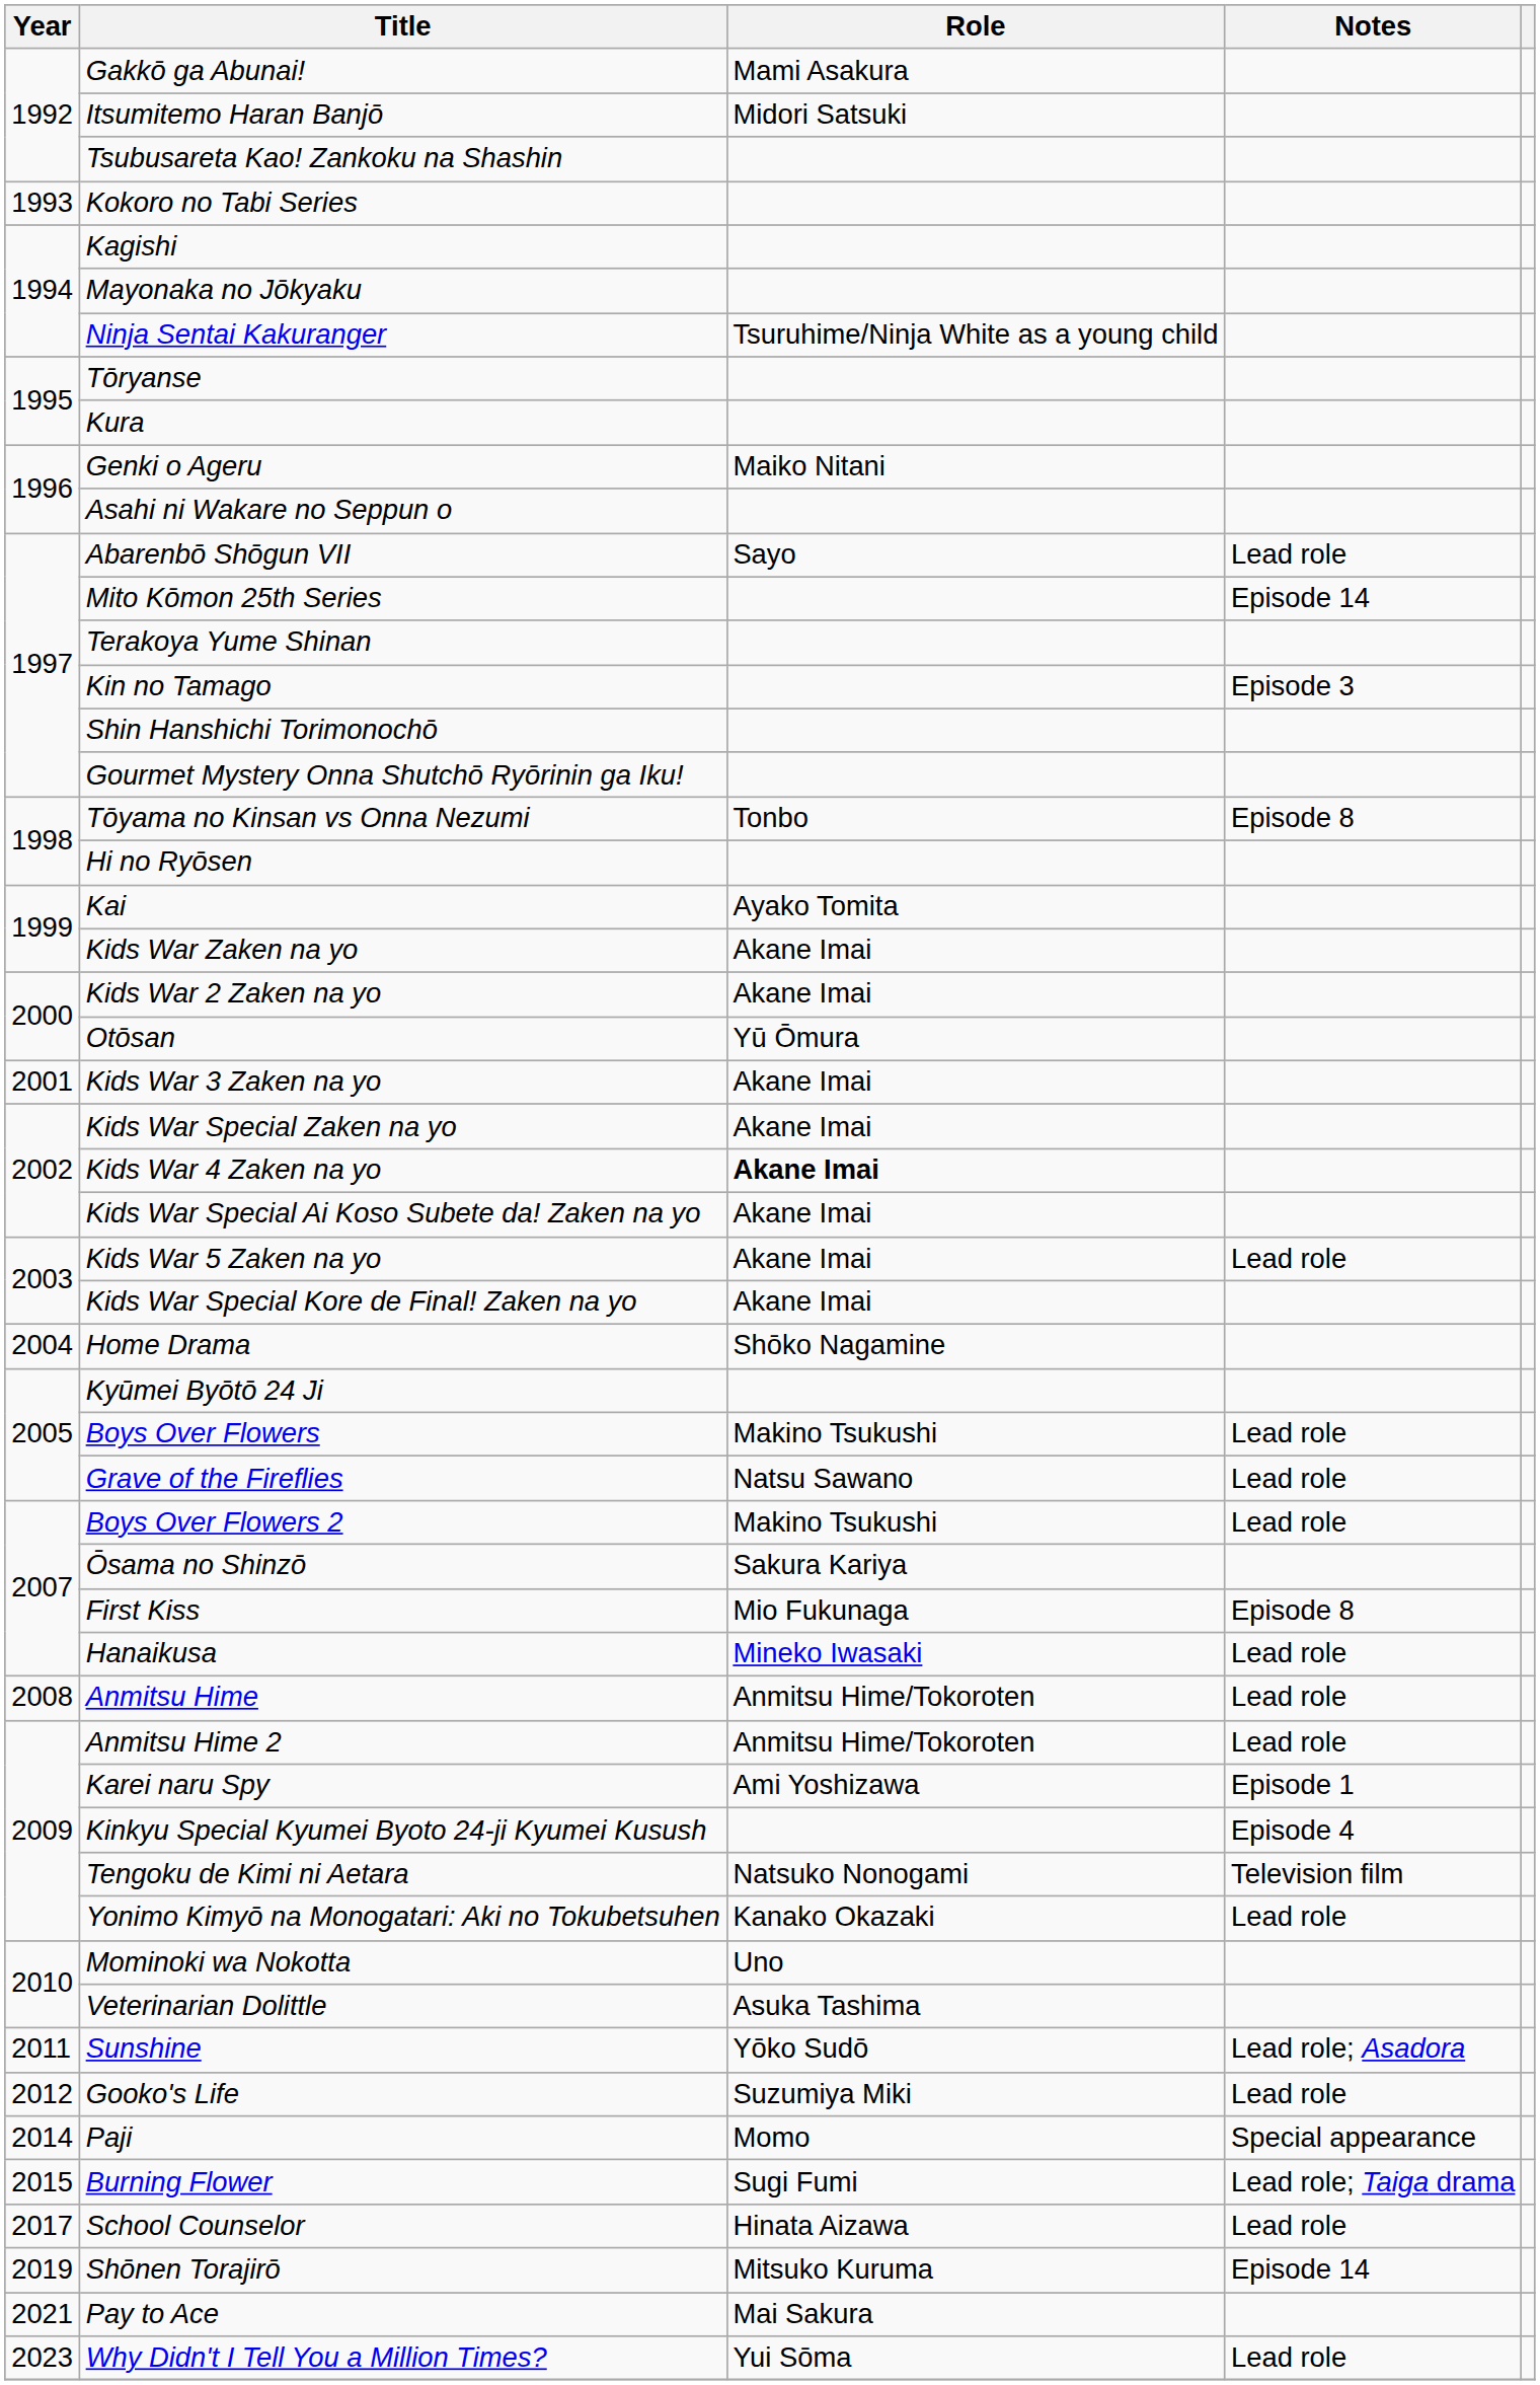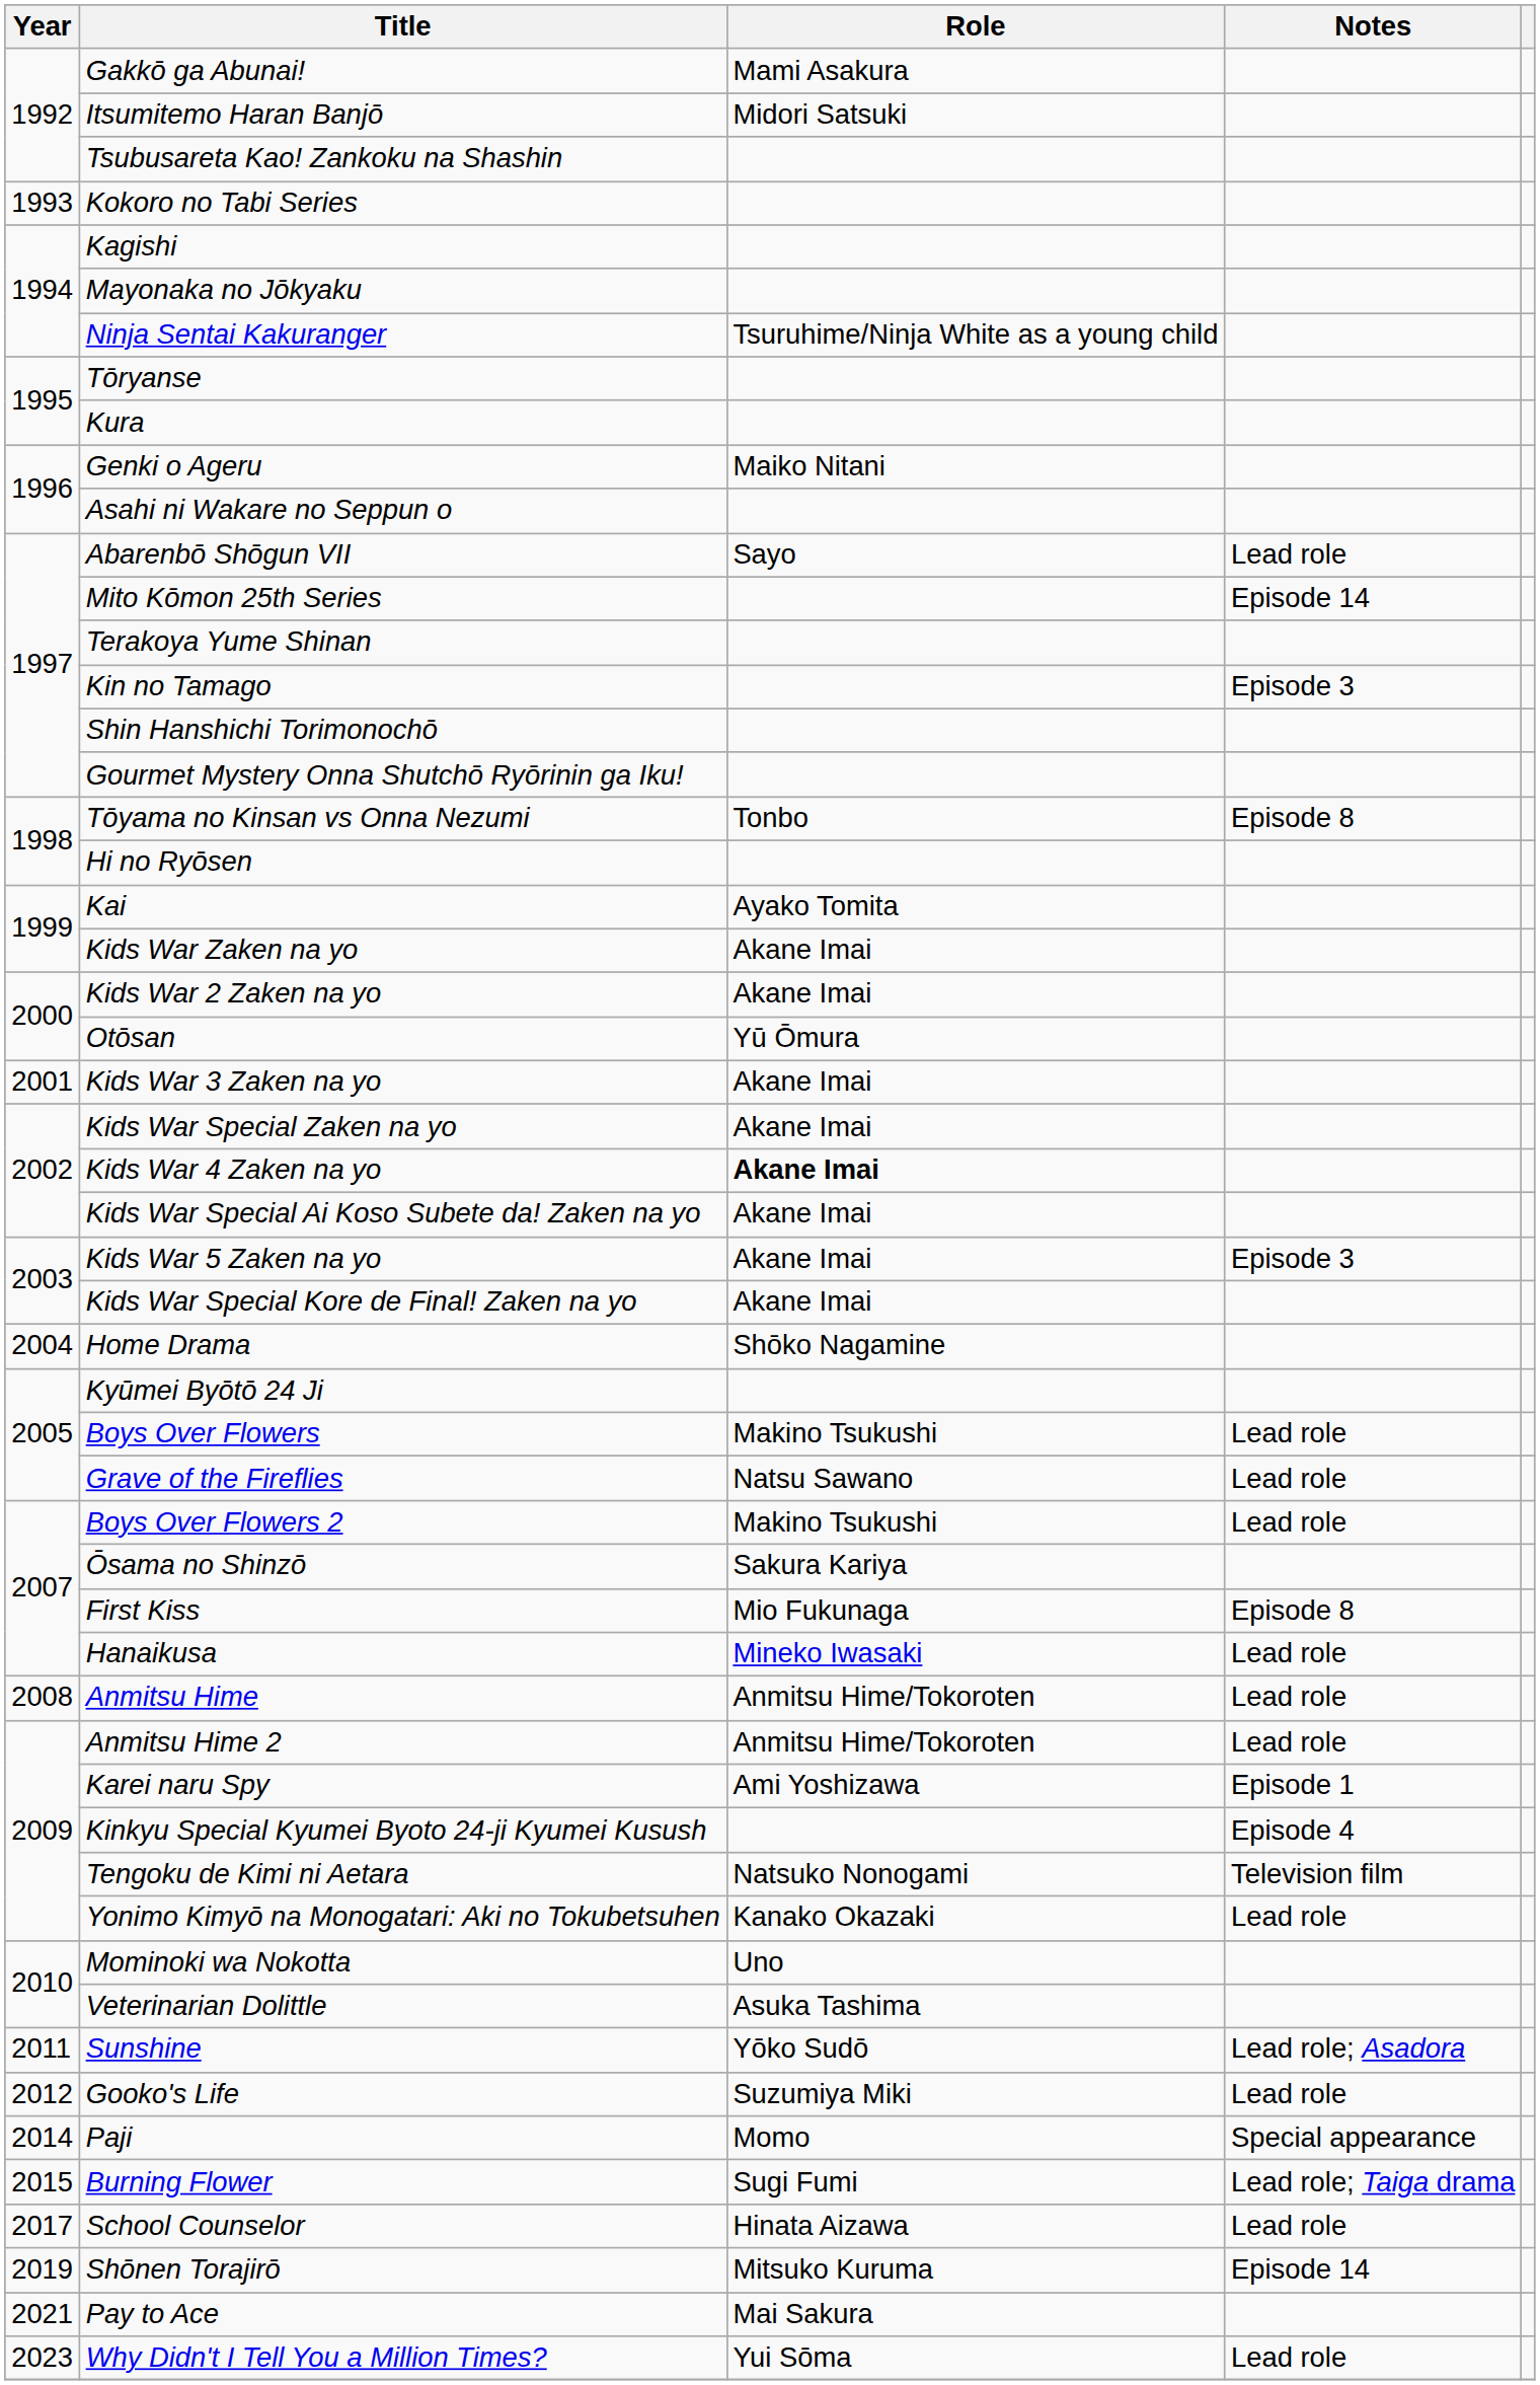Kids War 5 Zaken na yo | Notes: Lead role -> Episode 3
